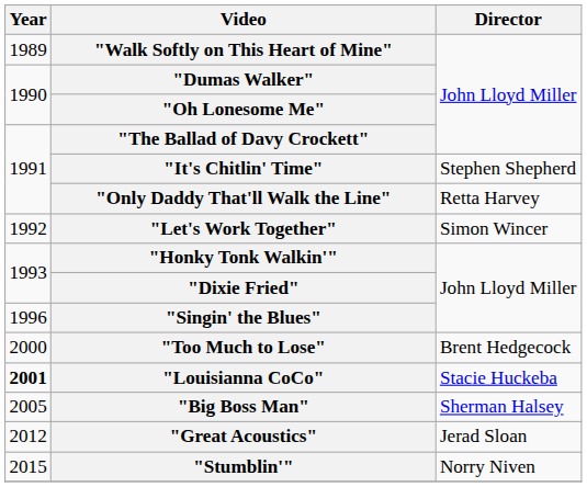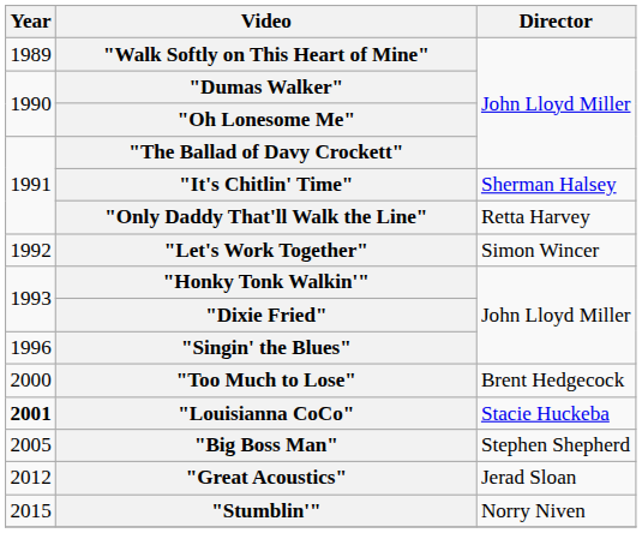"It's Chitlin' Time" | Director: Stephen Shepherd -> Sherman Halsey
"Big Boss Man" | Director: Sherman Halsey -> Stephen Shepherd
